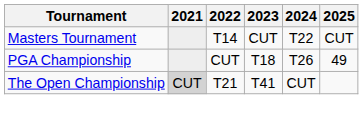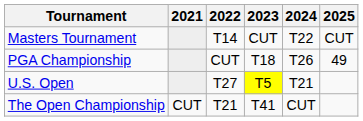+ row: U.S. Open | T27 | T5 | T21
The Open Championship | 2021: lightgrey background -> no background
